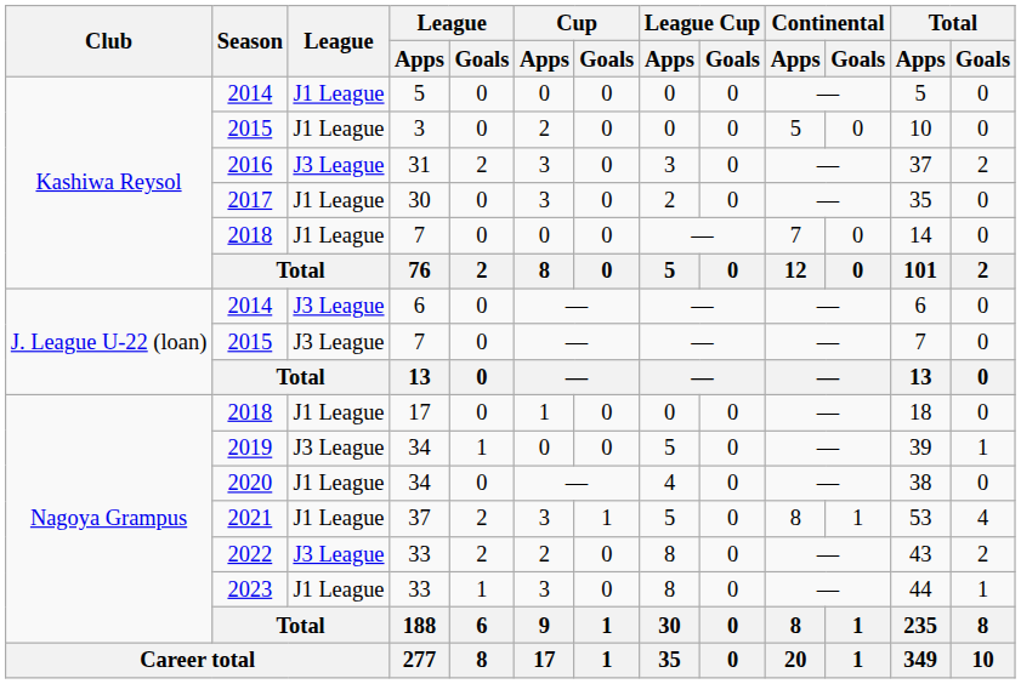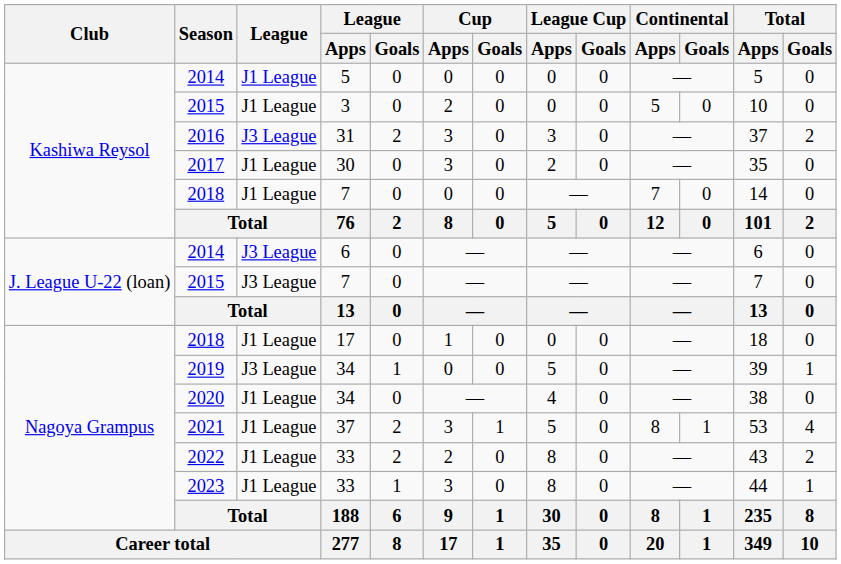2022 | League: J3 League -> J1 League
